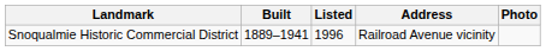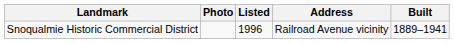columns swapped: Built <-> Photo
